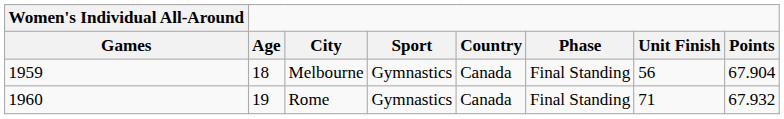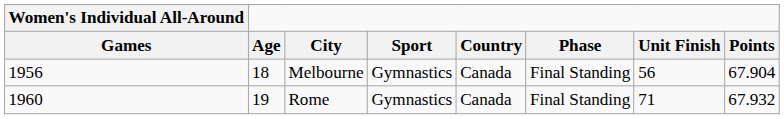Melbourne | Women's Individual All-Around / Games: 1959 -> 1956
